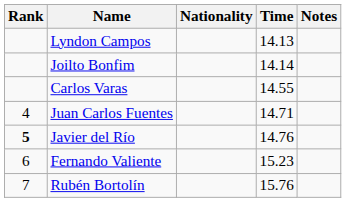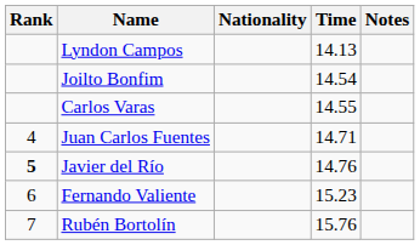Joilto Bonfim | Time: 14.14 -> 14.54
